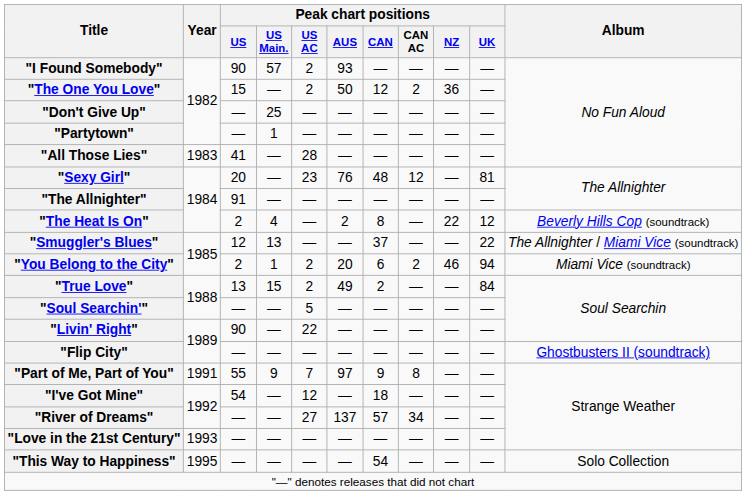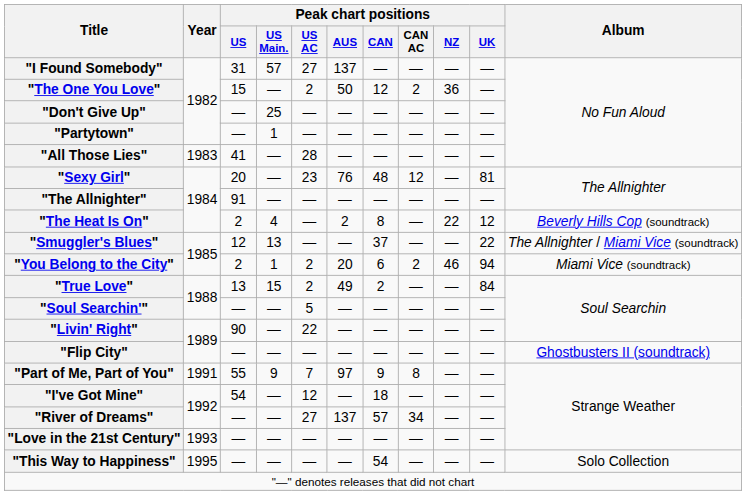"I Found Somebody" | Peak chart positions / US: 90 -> 31
"I Found Somebody" | Peak chart positions / US AC: 2 -> 27
"I Found Somebody" | Peak chart positions / AUS: 93 -> 137
